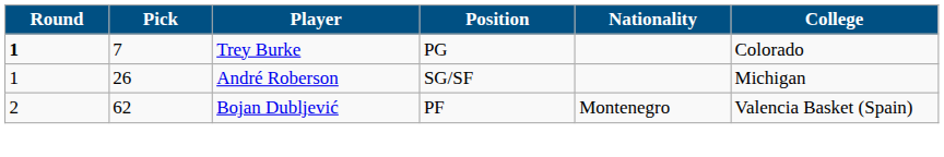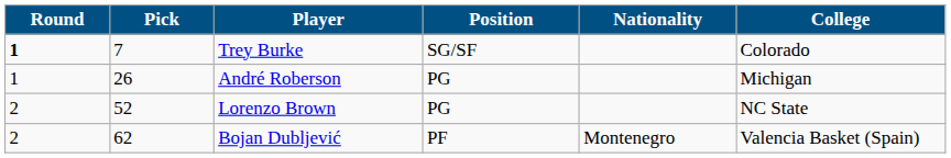Trey Burke | Position: PG -> SG/SF
André Roberson | Position: SG/SF -> PG
+ row: 2 | 52 | Lorenzo Brown | PG | NC State
